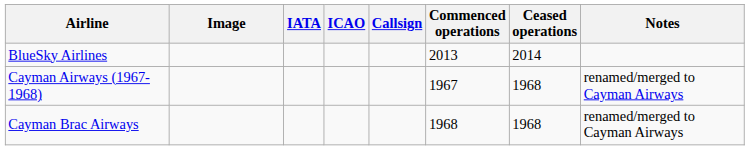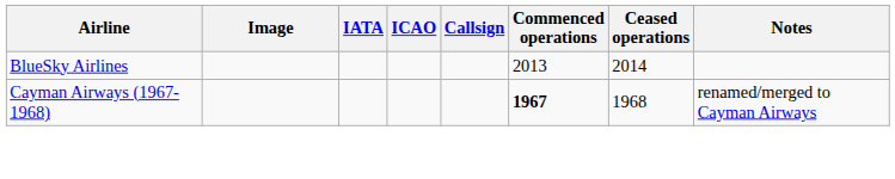Cayman Airways (1967-1968) | Commenced operations: normal -> bold
- row: Cayman Brac Airways | 1968 | 1968 | renamed/merged to Cayman Airways
